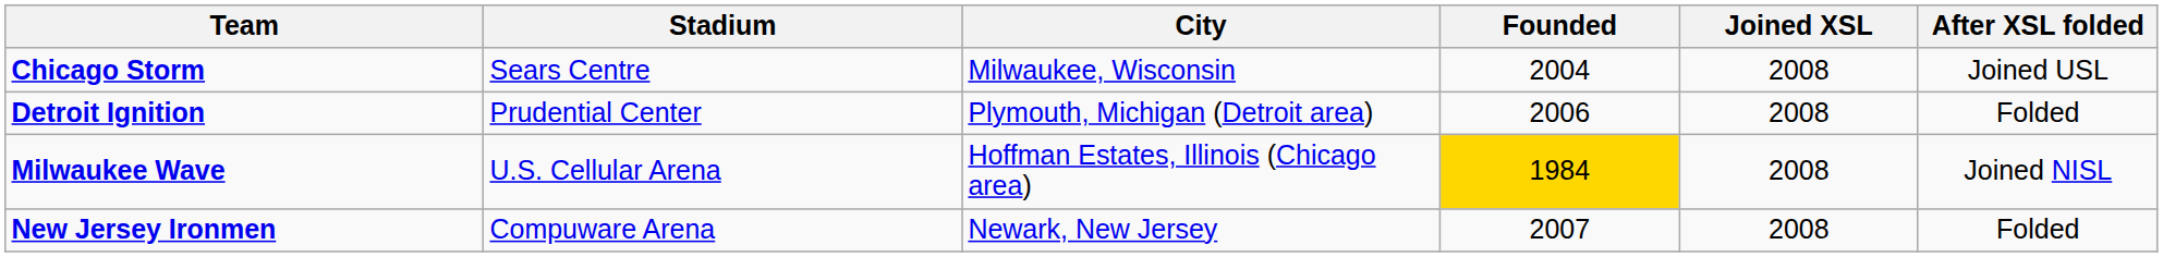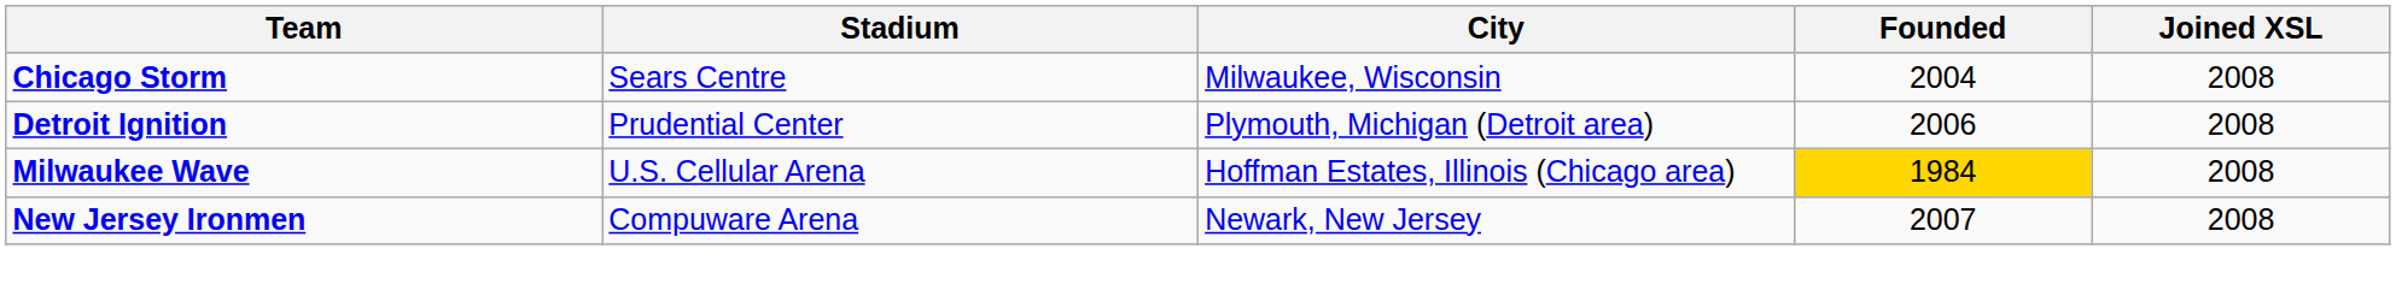- column: After XSL folded | Joined USL | Folded | Joined NISL | Folded
